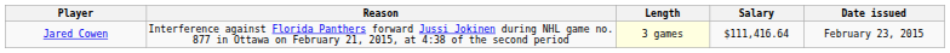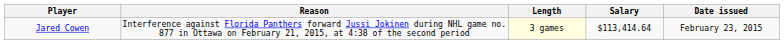Jared Cowen | Salary: $111,416.64 -> $113,414.64
